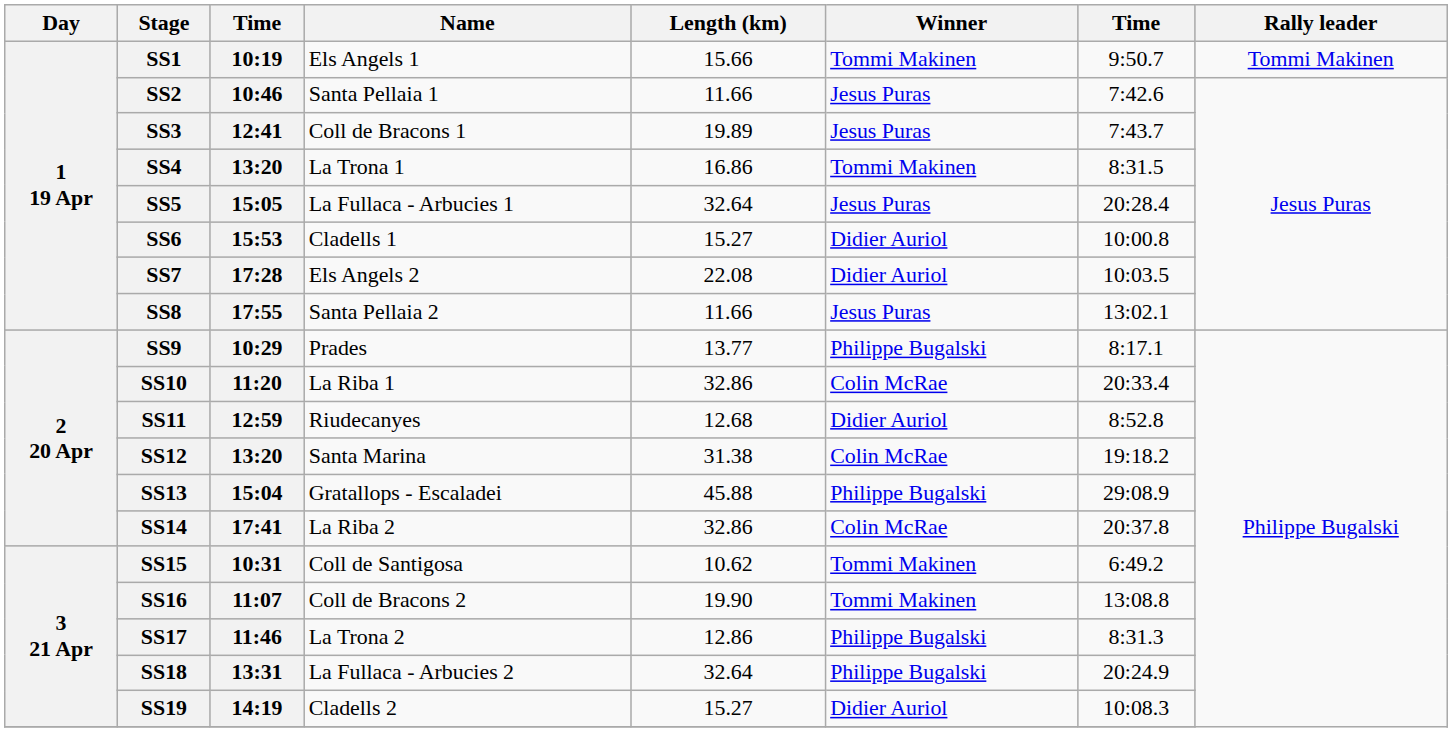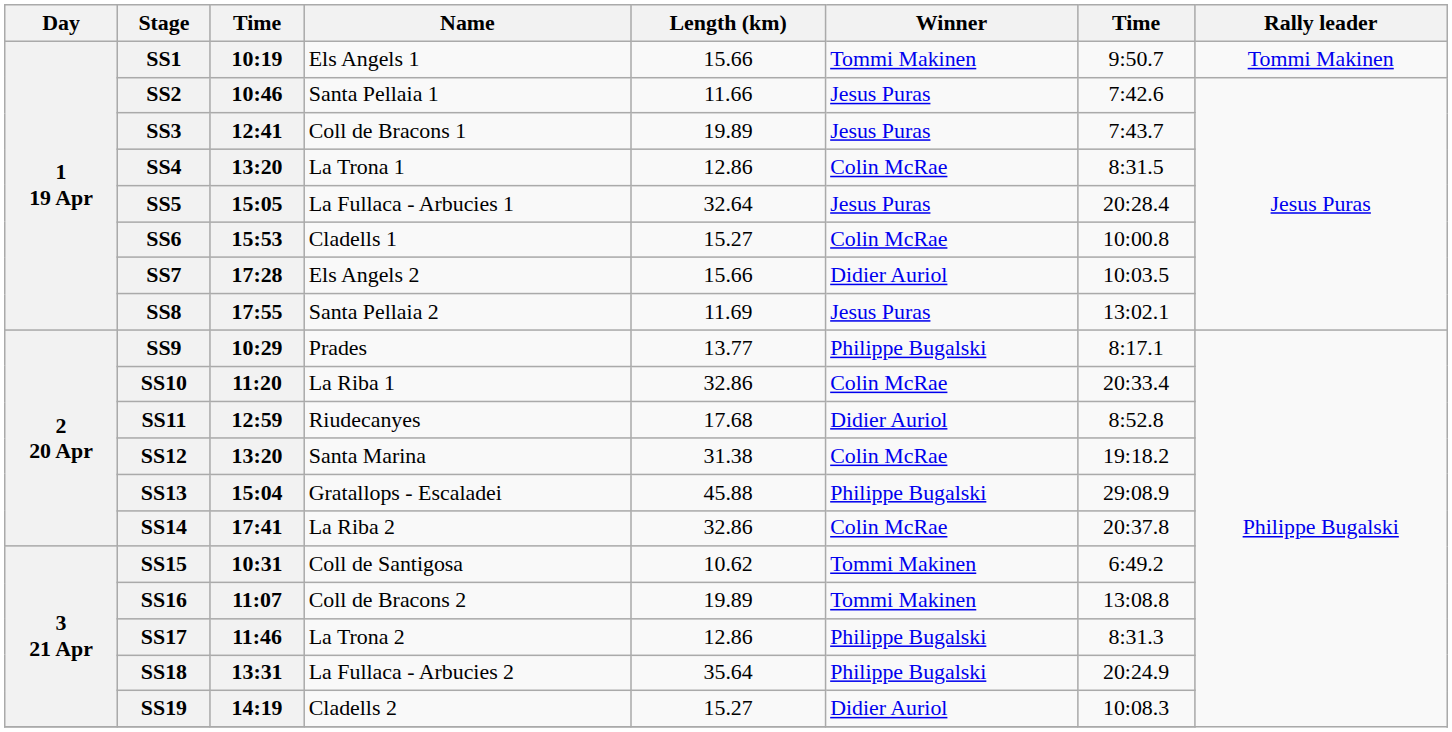SS4 | Length (km): 16.86 -> 12.86
SS4 | Winner: Tommi Makinen -> Colin McRae
SS6 | Winner: Didier Auriol -> Colin McRae
SS7 | Length (km): 22.08 -> 15.66
SS8 | Length (km): 11.66 -> 11.69
SS11 | Length (km): 12.68 -> 17.68
SS16 | Length (km): 19.90 -> 19.89
SS18 | Length (km): 32.64 -> 35.64
